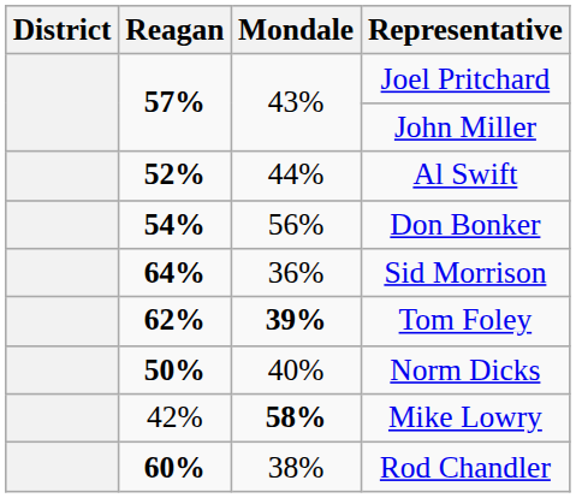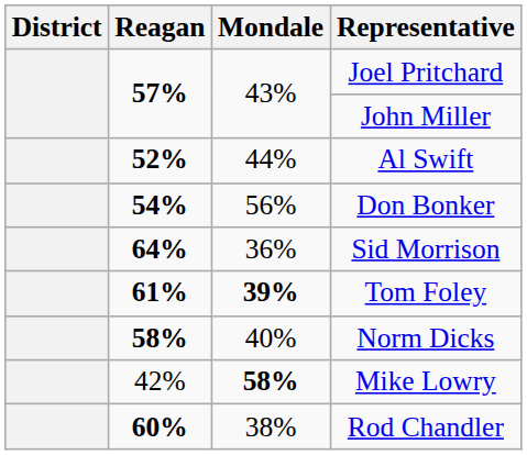Tom Foley | Reagan: 62% -> 61%
Norm Dicks | Reagan: 50% -> 58%
